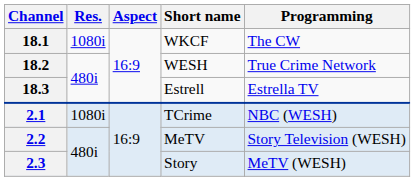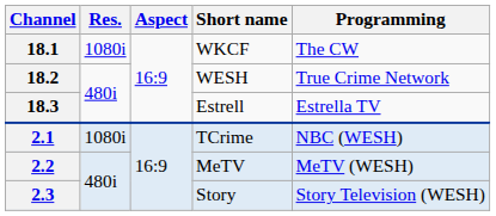2.2 | Programming: Story Television (WESH) -> MeTV (WESH)
2.3 | Programming: MeTV (WESH) -> Story Television (WESH)
